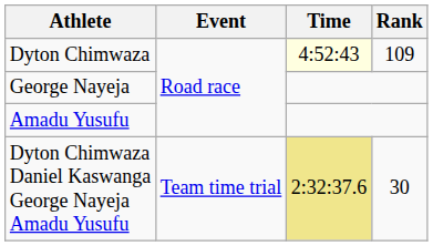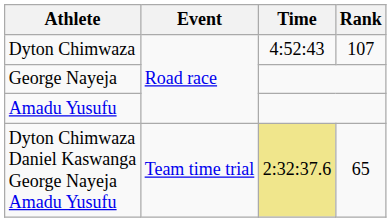Dyton Chimwaza | Time: lightyellow background -> no background
Dyton Chimwaza | Rank: 109 -> 107
Dyton Chimwaza Daniel Kaswanga George Nayeja Amadu Yusufu | Rank: 30 -> 65
